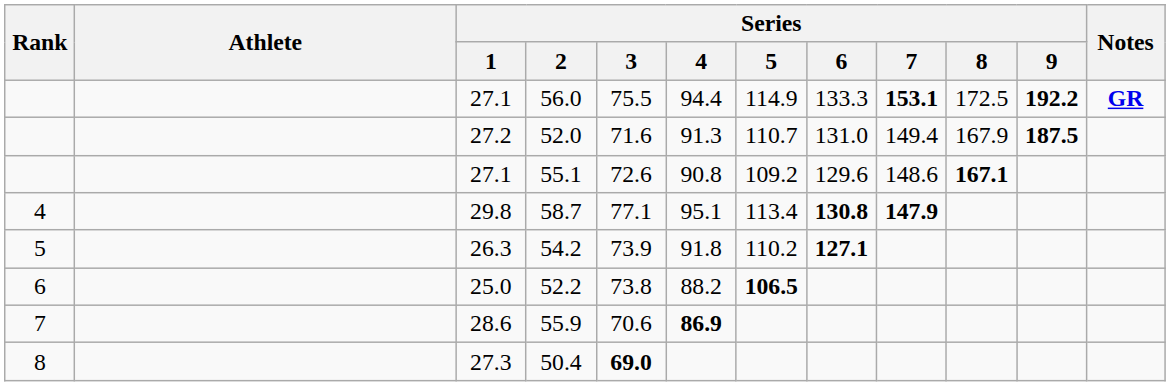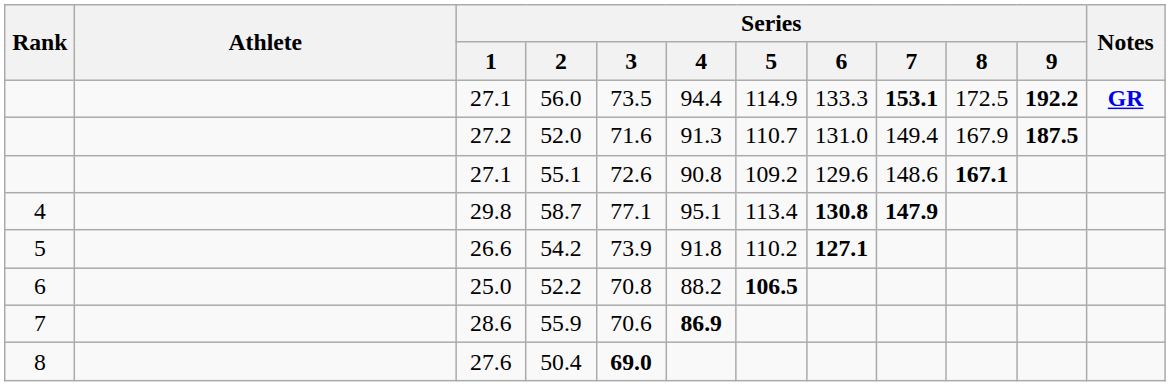56.0 | Series / 3: 75.5 -> 73.5
54.2 | Series / 1: 26.3 -> 26.6
52.2 | Series / 3: 73.8 -> 70.8
50.4 | Series / 1: 27.3 -> 27.6
